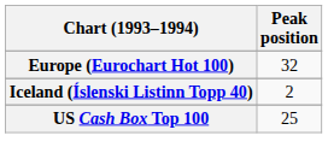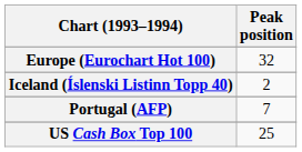+ row: Portugal (AFP) | 7
